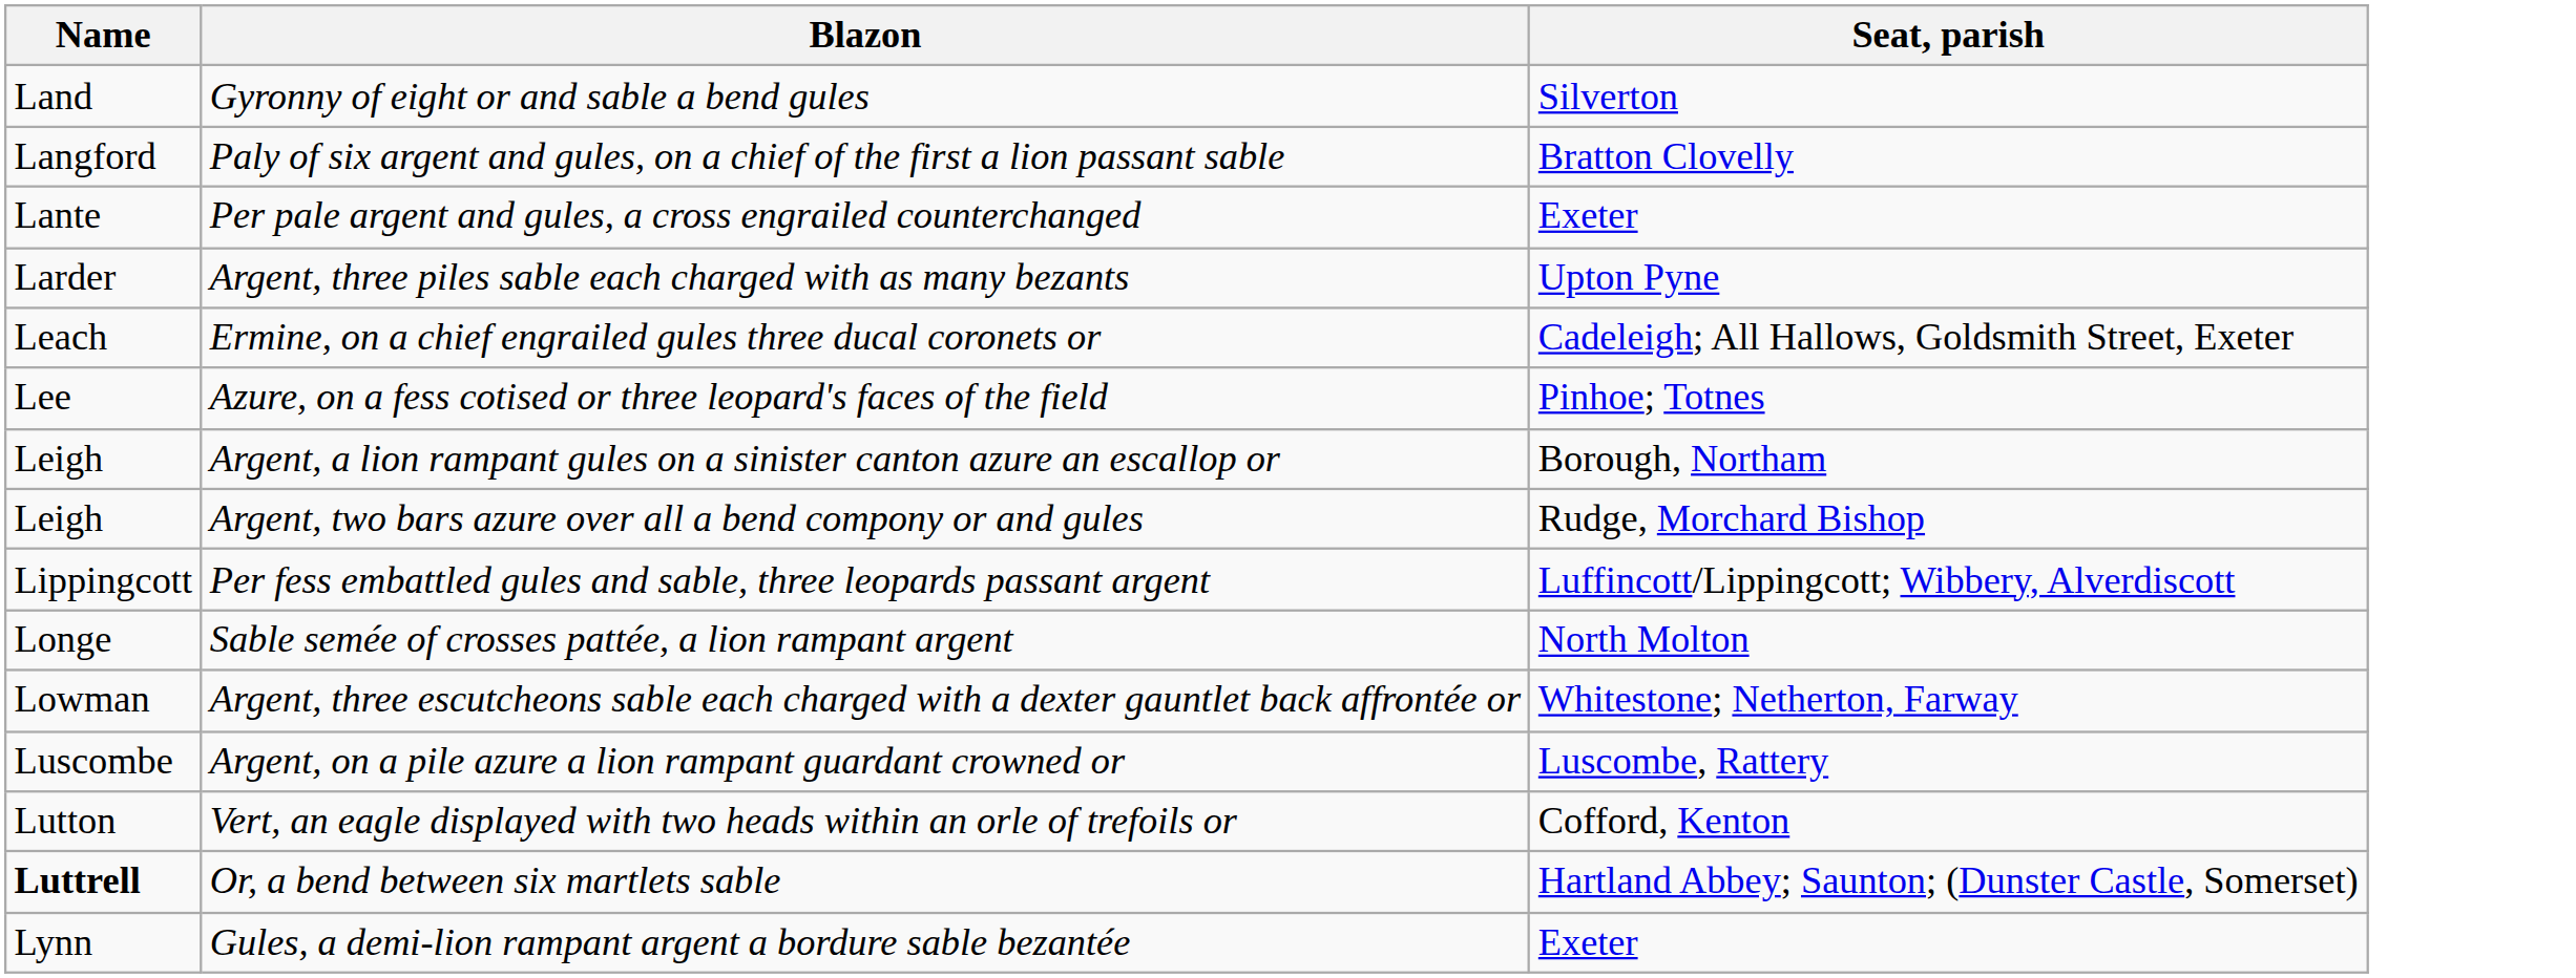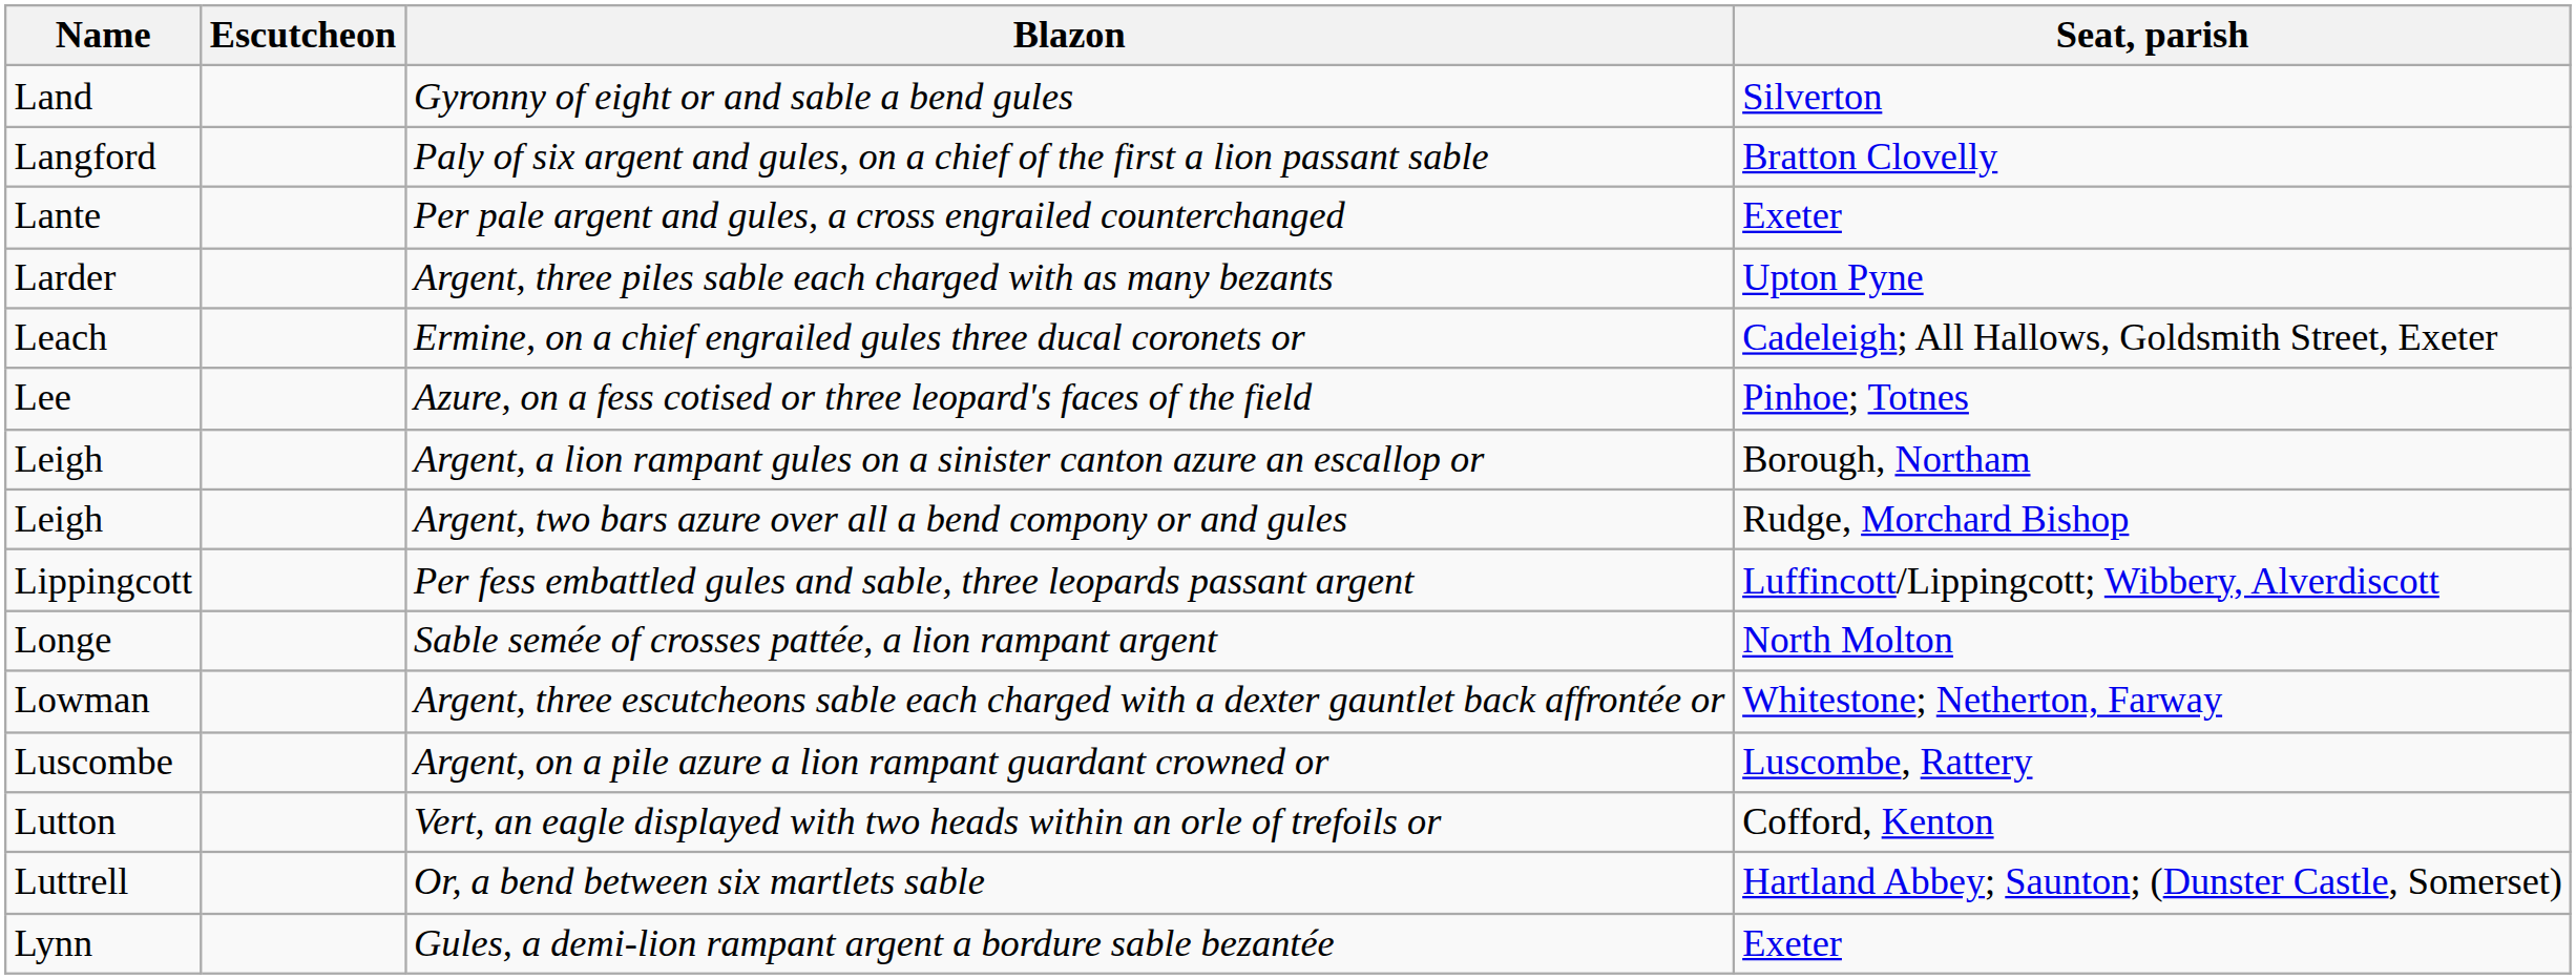+ column: Escutcheon
Or, a bend between six martlets sable | Name: bold -> normal
